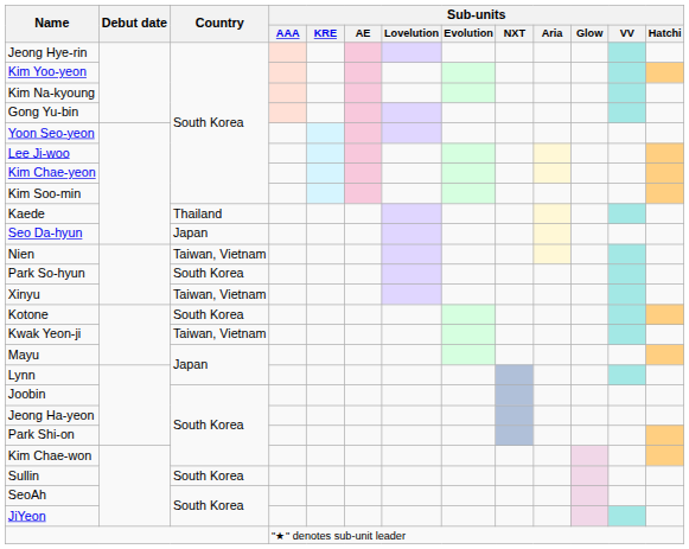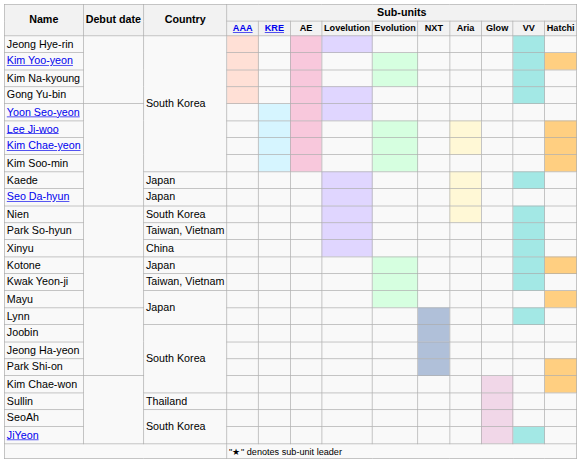Kaede | Country: Thailand -> Japan
Nien | Country: Taiwan, Vietnam -> South Korea
Park So-hyun | Country: South Korea -> Taiwan, Vietnam
Xinyu | Country: Taiwan, Vietnam -> China
Kotone | Country: South Korea -> Japan
Sullin | Country: South Korea -> Thailand
